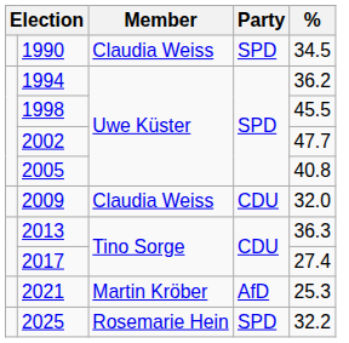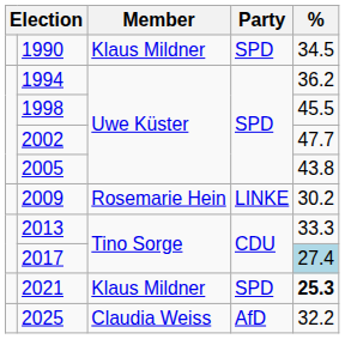1990 | Member: Claudia Weiss -> Klaus Mildner
2005 | %: 40.8 -> 43.8
2009 | Member: Claudia Weiss -> Rosemarie Hein
2009 | Party: CDU -> LINKE
2009 | %: 32.0 -> 30.2
2013 | %: 36.3 -> 33.3
2017 | %: no background -> lightblue background
2021 | Member: Martin Kröber -> Klaus Mildner
2021 | Party: AfD -> SPD
2021 | %: normal -> bold
2025 | Member: Rosemarie Hein -> Claudia Weiss
2025 | Party: SPD -> AfD
